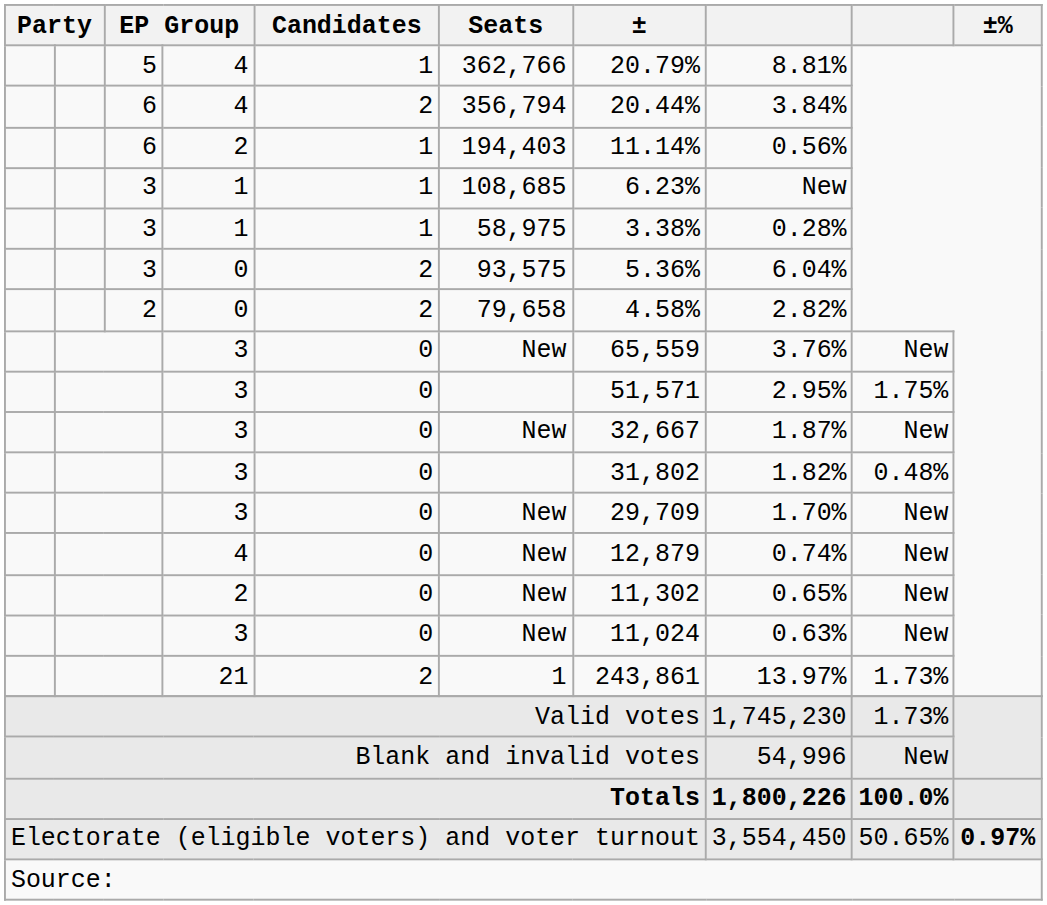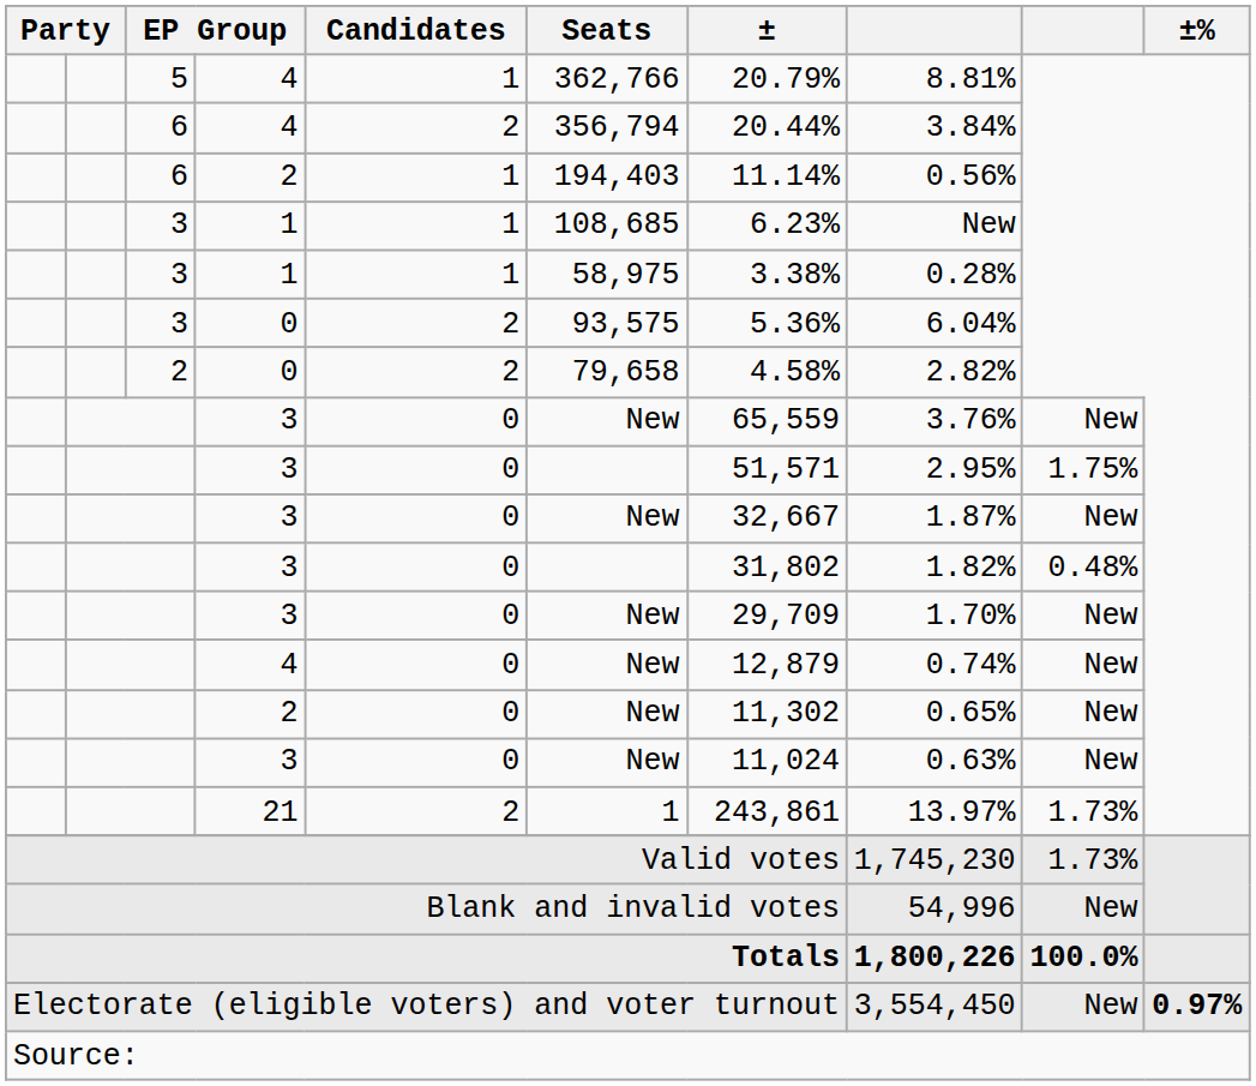Electorate (eligible voters) and voter turnout | column 9: 50.65% -> New
